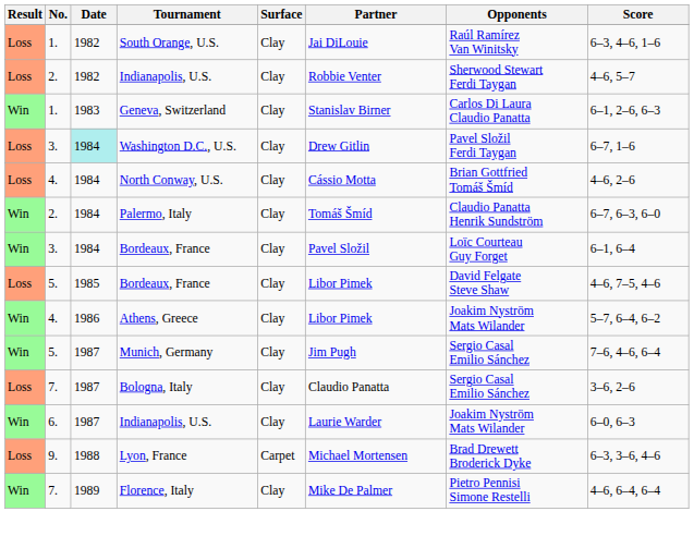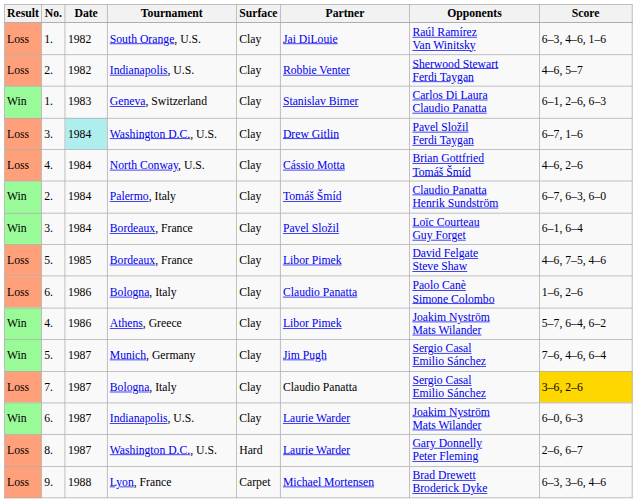+ row: Loss | 6. | 1986 | Bologna, Italy | Clay | Claudio Panatta | Paolo Canè Simone Colombo | 1–6, 2–6
7. / Bologna, Italy | Score: no background -> gold background
+ row: Loss | 8. | 1987 | Washington D.C., U.S. | Hard | Laurie Warder | Gary Donnelly Peter Fleming | 2–6, 6–7
- row: Win | 7. | 1989 | Florence, Italy | Clay | Mike De Palmer | Pietro Pennisi Simone Restelli | 4–6, 6–4, 6–4
